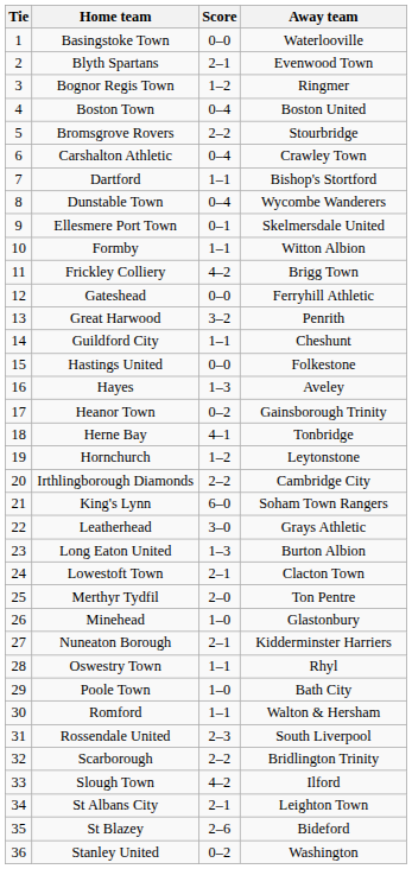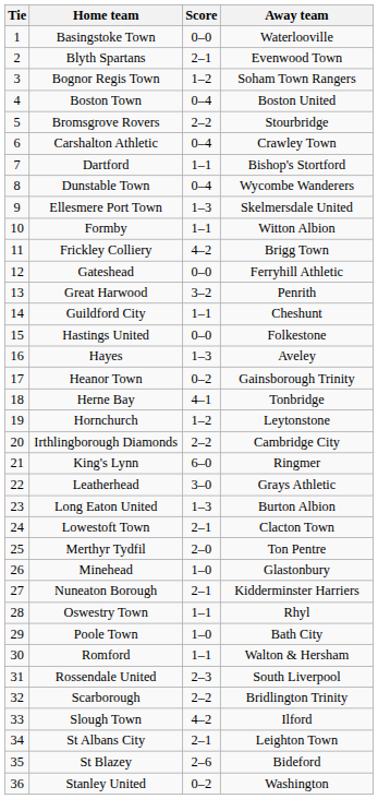Bognor Regis Town | Away team: Ringmer -> Soham Town Rangers
Ellesmere Port Town | Score: 0–1 -> 1–3
King's Lynn | Away team: Soham Town Rangers -> Ringmer
